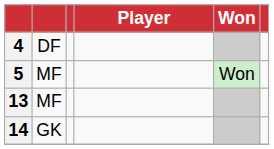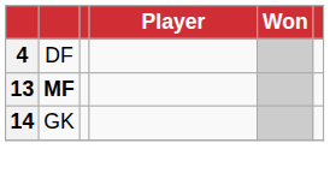- row: 5 | MF | Won
13 | column 2: normal -> bold
